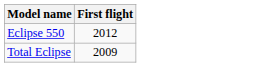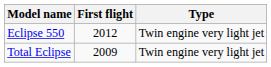+ column: Type | Twin engine very light jet | Twin engine very light jet
